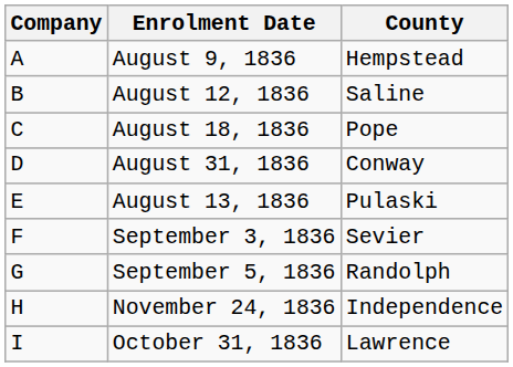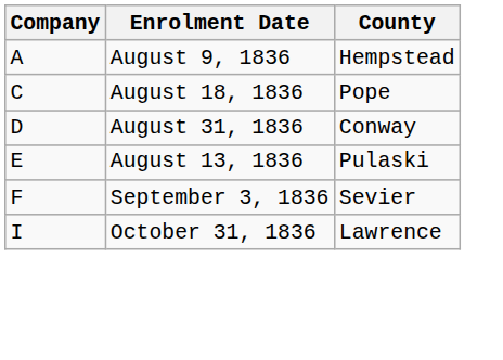- row: B | August 12, 1836 | Saline
- row: G | September 5, 1836 | Randolph
- row: H | November 24, 1836 | Independence
